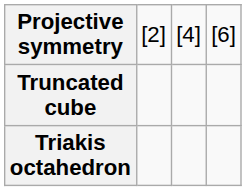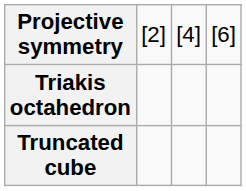rows swapped: Triakis octahedron <-> Truncated cube
